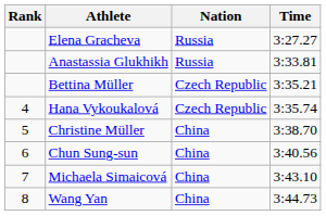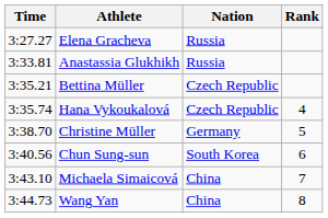columns swapped: Rank <-> Time
Christine Müller | Nation: China -> Germany
Chun Sung-sun | Nation: China -> South Korea
